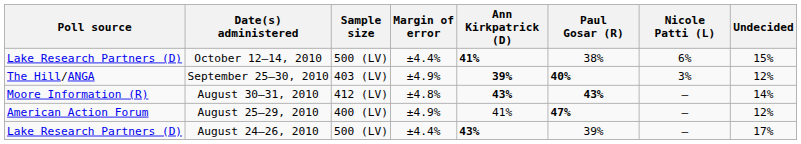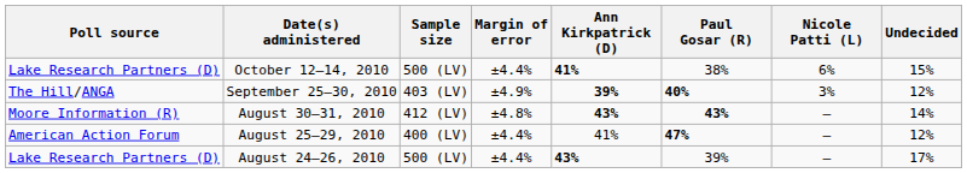August 25–29, 2010 | Margin of error: ±4.9% -> ±4.4%
